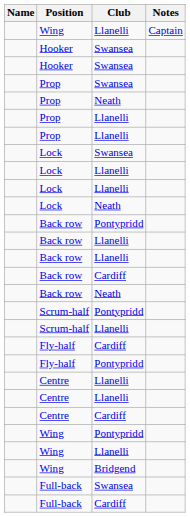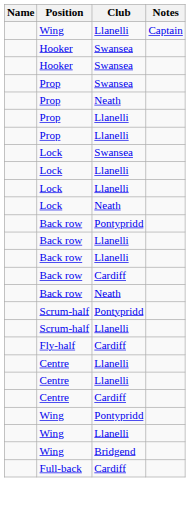- row: Fly-half | Pontypridd
- row: Full-back | Swansea
